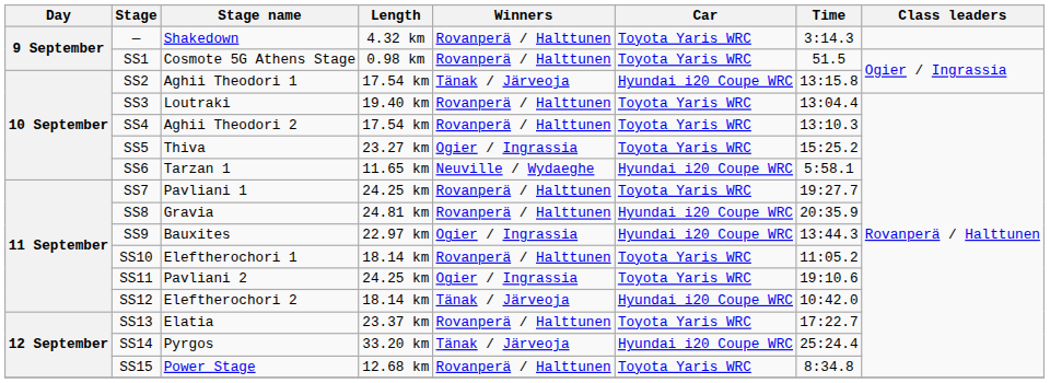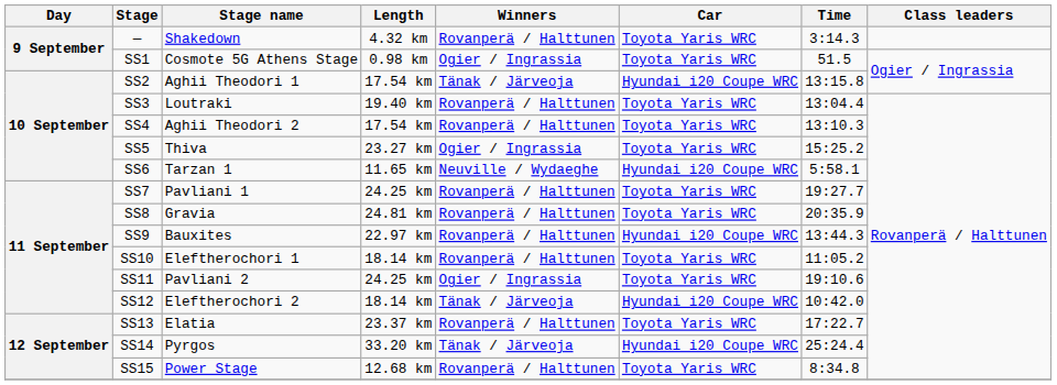SS1 | Winners: Rovanperä / Halttunen -> Ogier / Ingrassia
SS8 | Car: Hyundai i20 Coupe WRC -> Toyota Yaris WRC
SS9 | Winners: Ogier / Ingrassia -> Rovanperä / Halttunen
